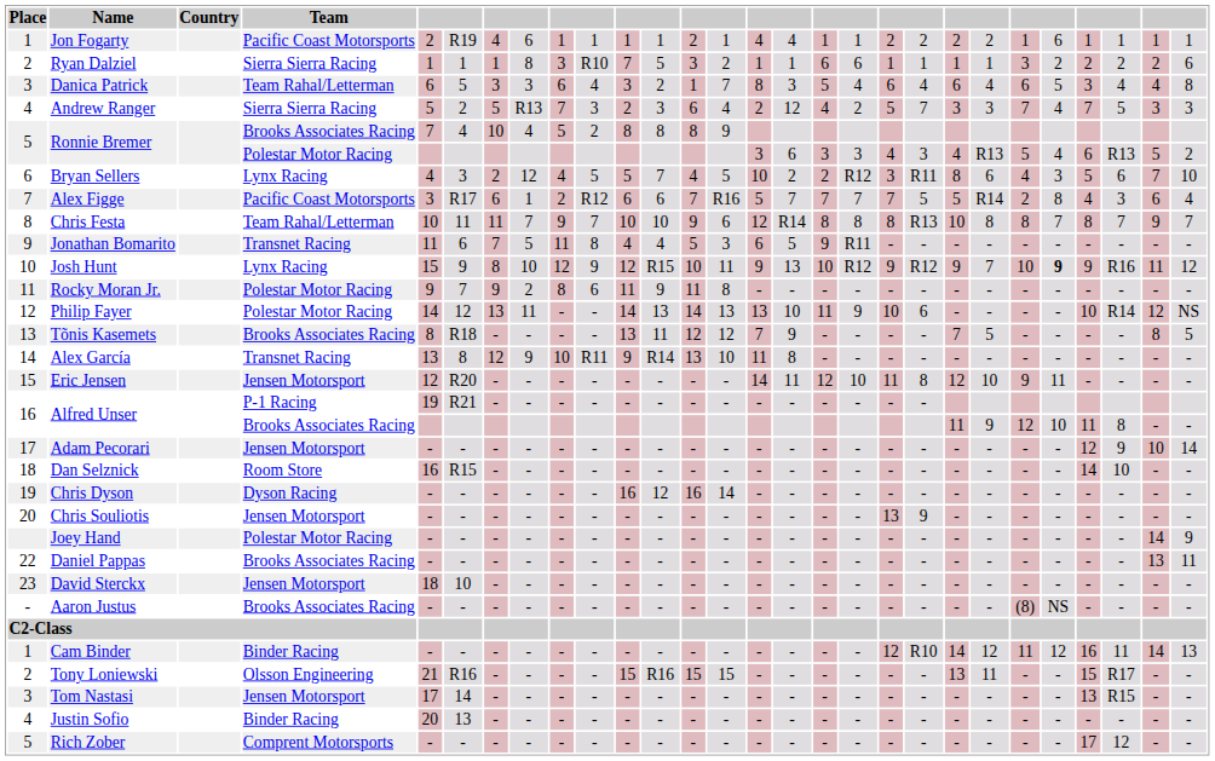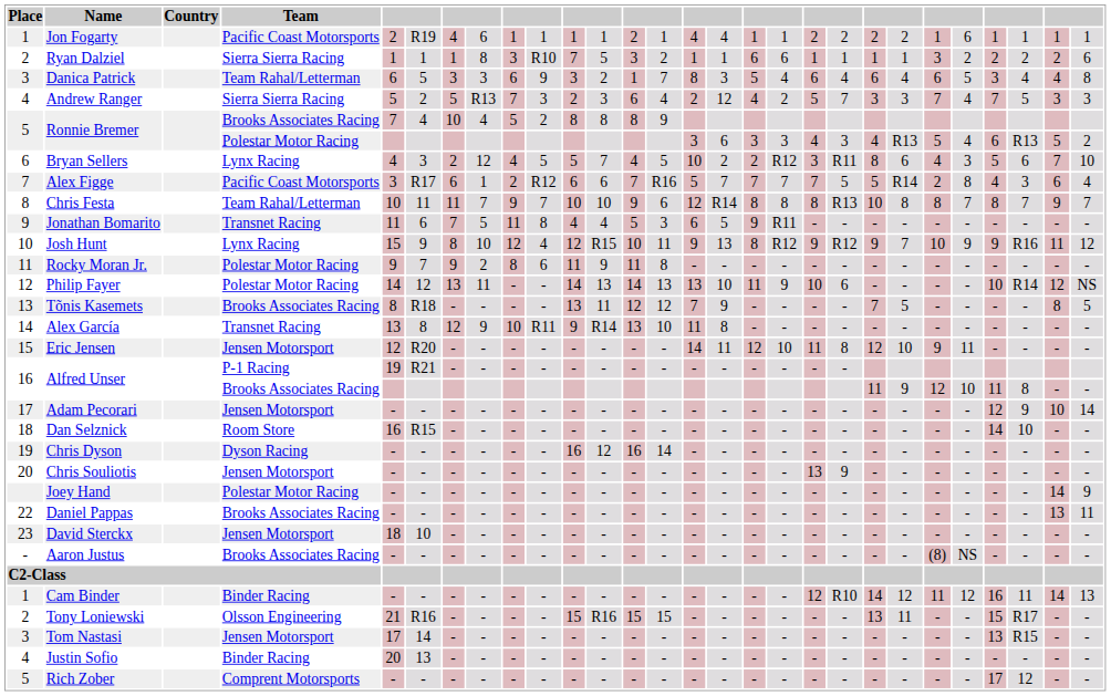Danica Patrick | column 10: 4 -> 9
Josh Hunt | column 10: 9 -> 4
Josh Hunt | column 17: 10 -> 8
Josh Hunt | column 24: bold -> normal
